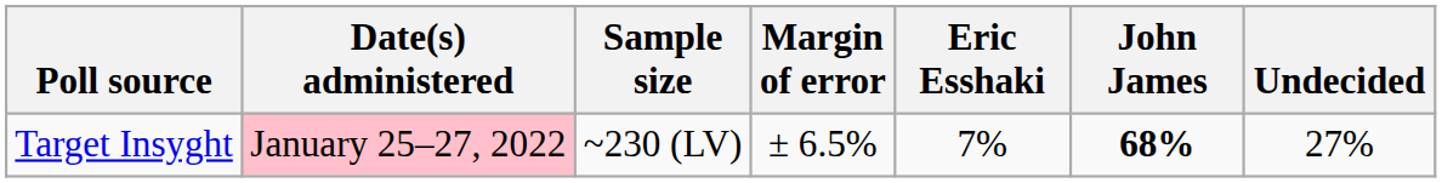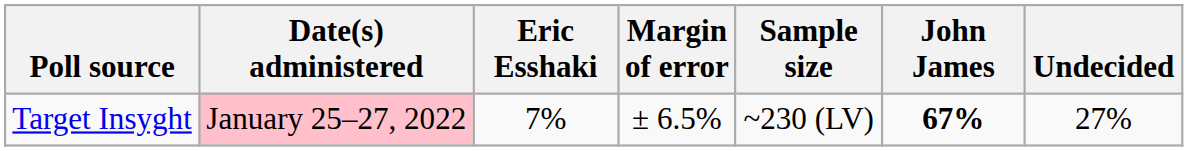columns swapped: Sample size <-> Eric Esshaki
Target Insyght | John James: 68% -> 67%
